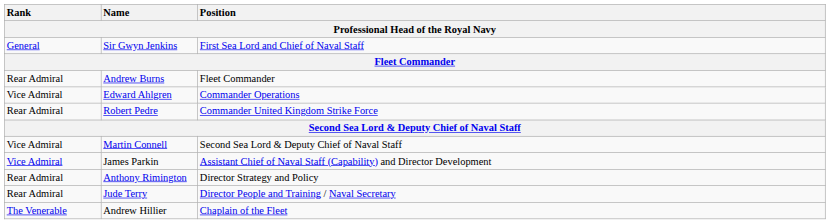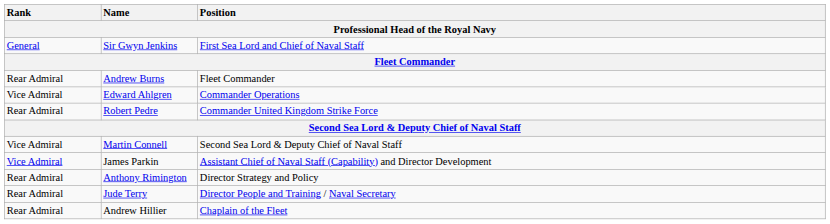Andrew Hillier | Rank: The Venerable -> Rear Admiral
